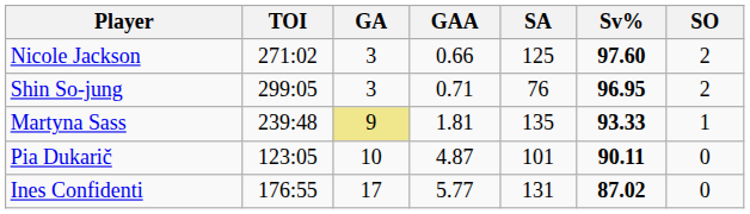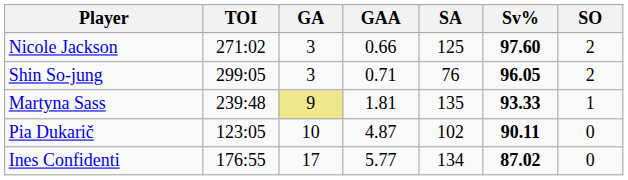Shin So-jung | Sv%: 96.95 -> 96.05
Pia Dukarič | SA: 101 -> 102
Ines Confidenti | SA: 131 -> 134
